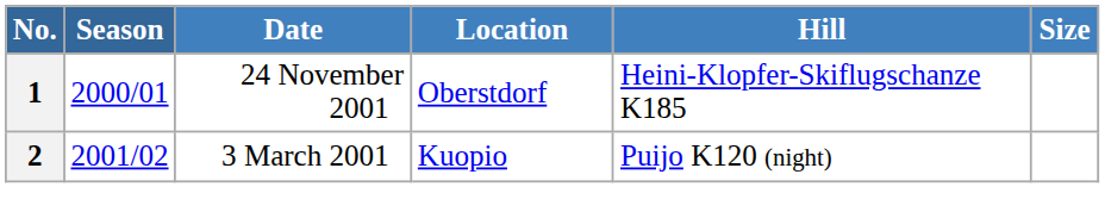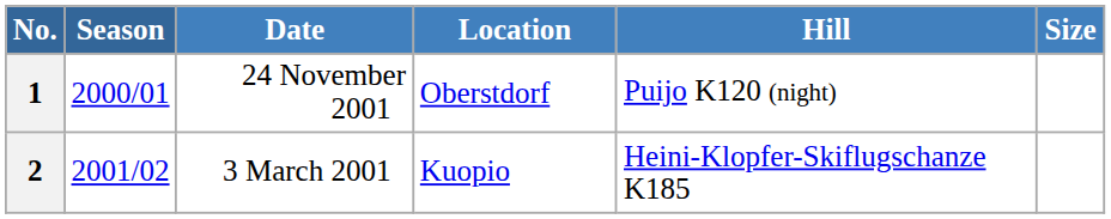1 | Hill: Heini-Klopfer-Skiflugschanze K185 -> Puijo K120 (night)
2 | Hill: Puijo K120 (night) -> Heini-Klopfer-Skiflugschanze K185
